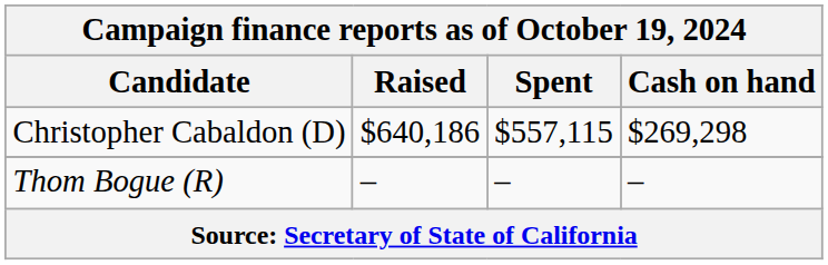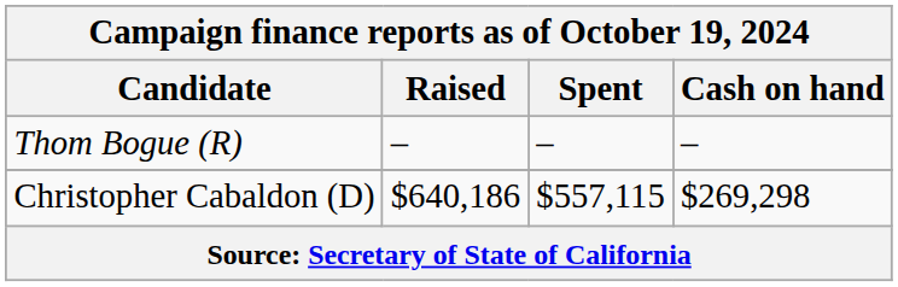rows swapped: Christopher Cabaldon (D) <-> Thom Bogue (R)
